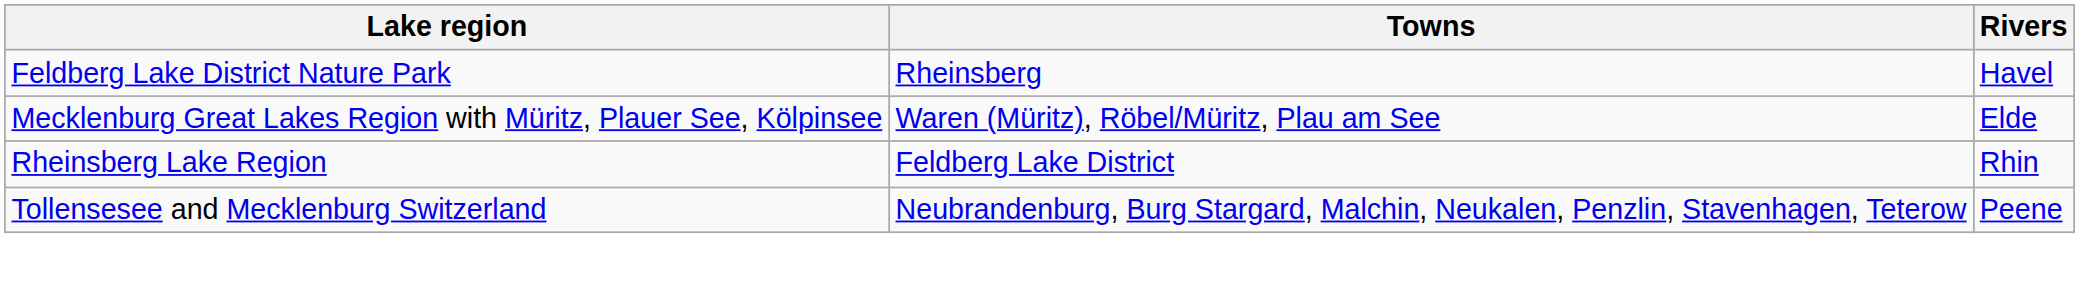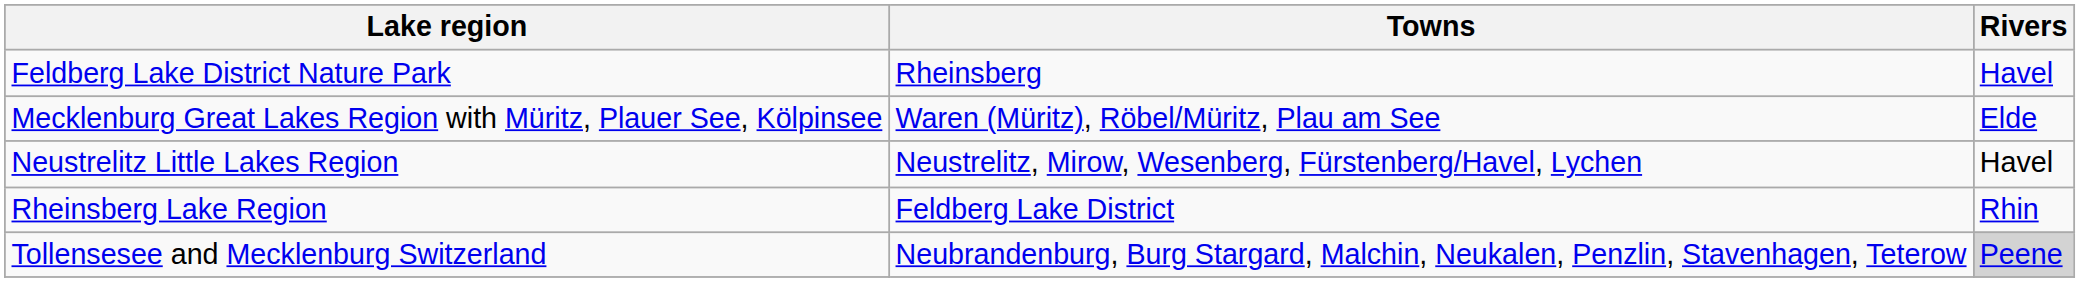+ row: Neustrelitz Little Lakes Region | Neustrelitz, Mirow, Wesenberg, Fürstenberg/Havel, Lychen | Havel
Tollensesee and Mecklenburg Switzerland | Rivers: no background -> lightgrey background
